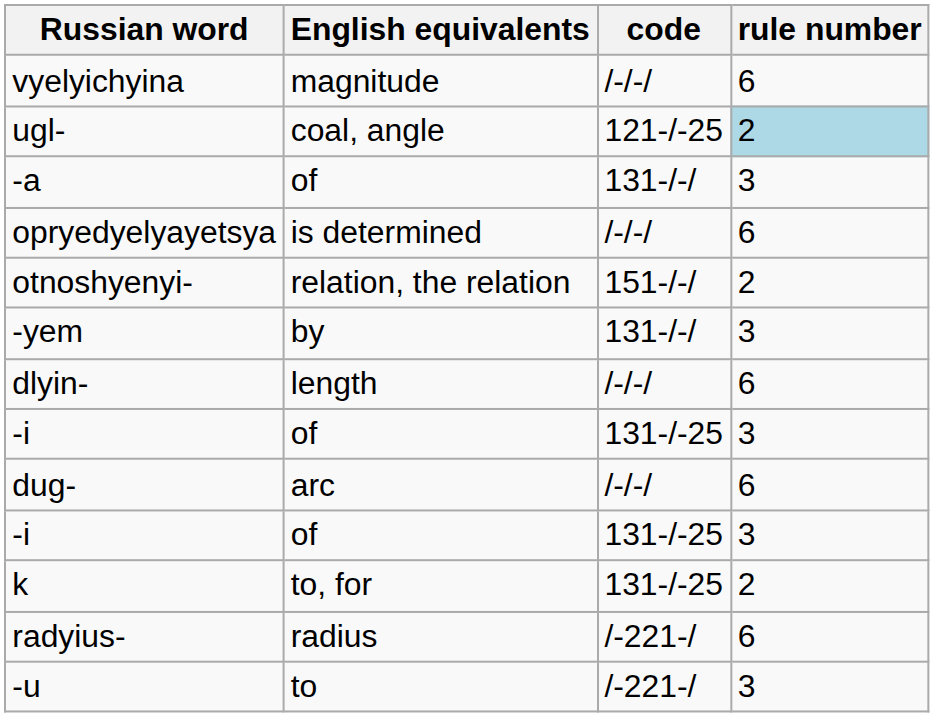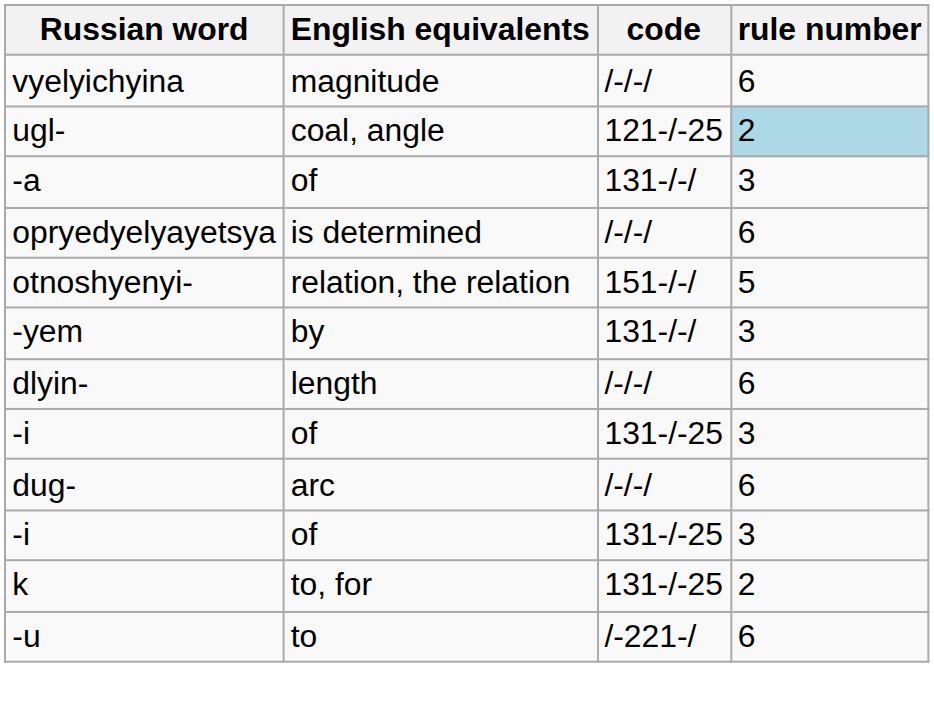otnoshyenyi- | rule number: 2 -> 5
- row: radyius- | radius | /-221-/ | 6
-u | rule number: 3 -> 6
